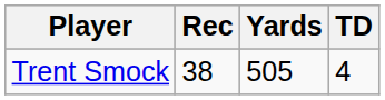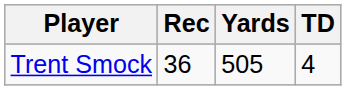Trent Smock | Rec: 38 -> 36
